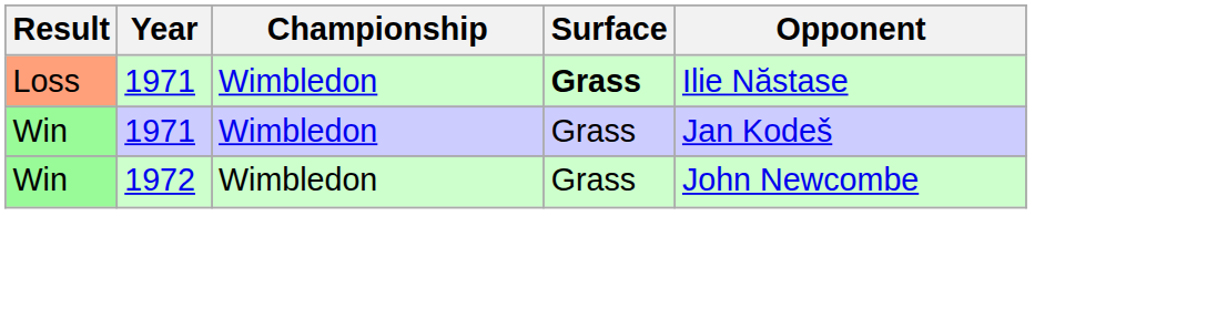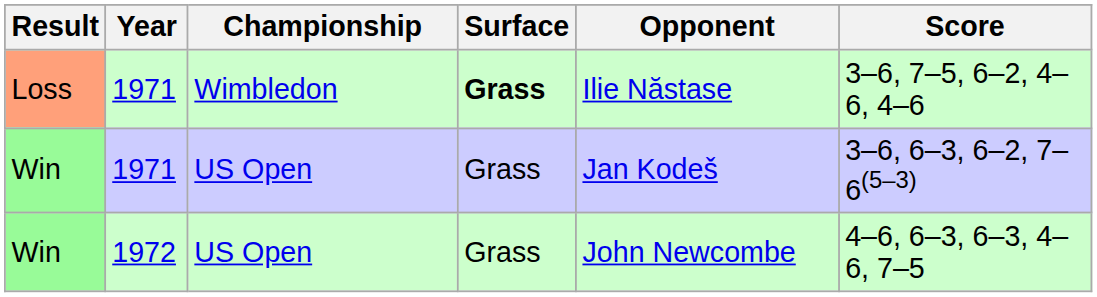+ column: Score | 3–6, 7–5, 6–2, 4–6, 4–6 | 3–6, 6–3, 6–2, 7–6(5–3) | 4–6, 6–3, 6–3, 4–6, 7–5
Win / 1971 | Championship: Wimbledon -> US Open
Win / 1972 | Championship: Wimbledon -> US Open
